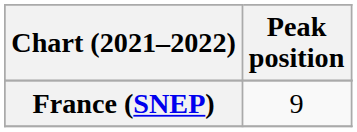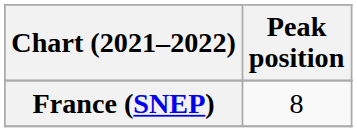France (SNEP) | Peak position: 9 -> 8
